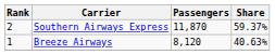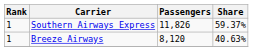Southern Airways Express | Rank: 2 -> 1
Southern Airways Express | Passengers: 11,870 -> 11,826
